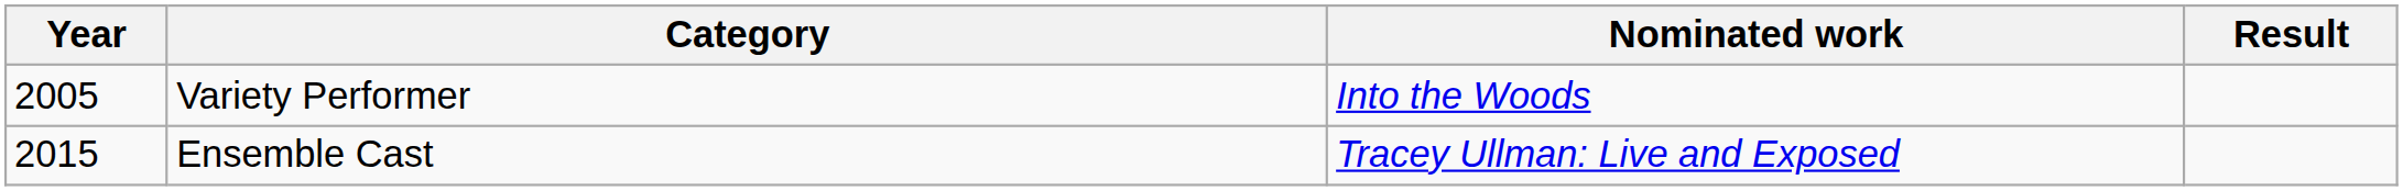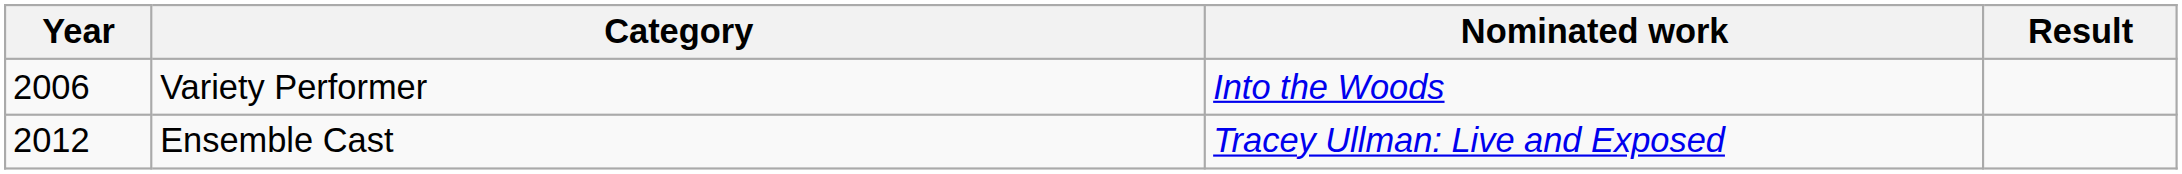Variety Performer | Year: 2005 -> 2006
Ensemble Cast | Year: 2015 -> 2012
